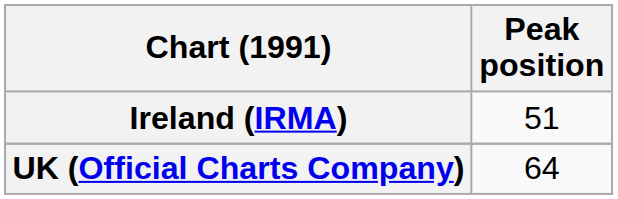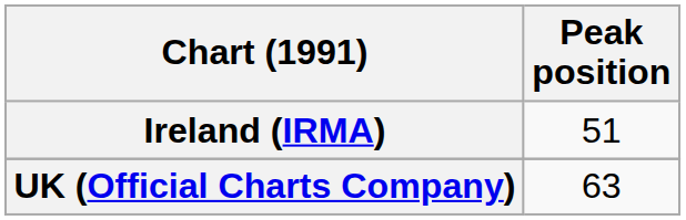UK (Official Charts Company) | Peak position: 64 -> 63
